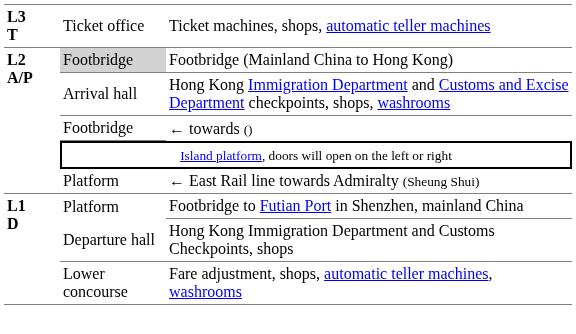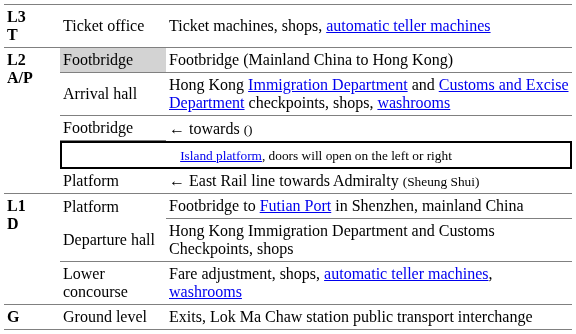+ row: G | Ground level | Exits, Lok Ma Chaw station public transport interchange
